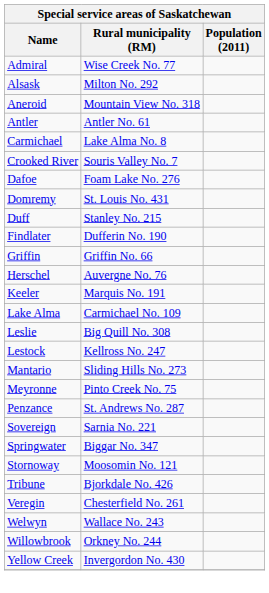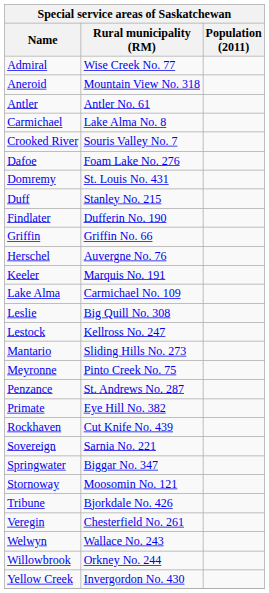- row: Alsask | Milton No. 292
+ row: Primate | Eye Hill No. 382
+ row: Rockhaven | Cut Knife No. 439
